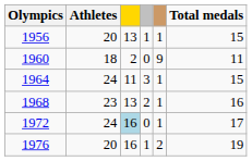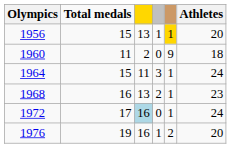columns swapped: Athletes <-> Total medals
1956 | column 5: no background -> gold background
